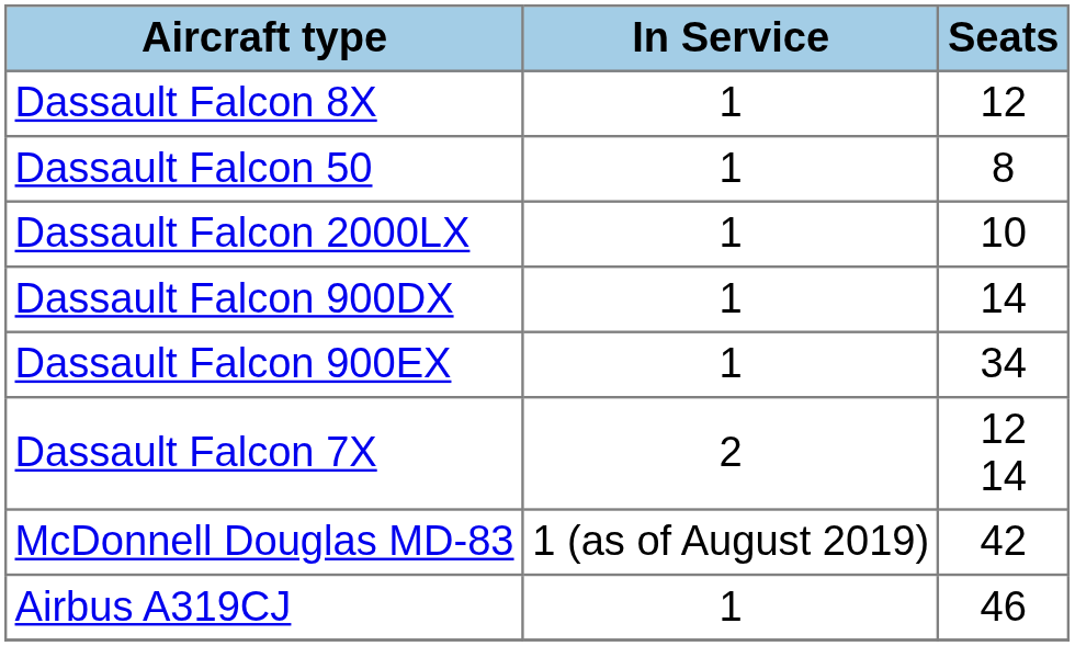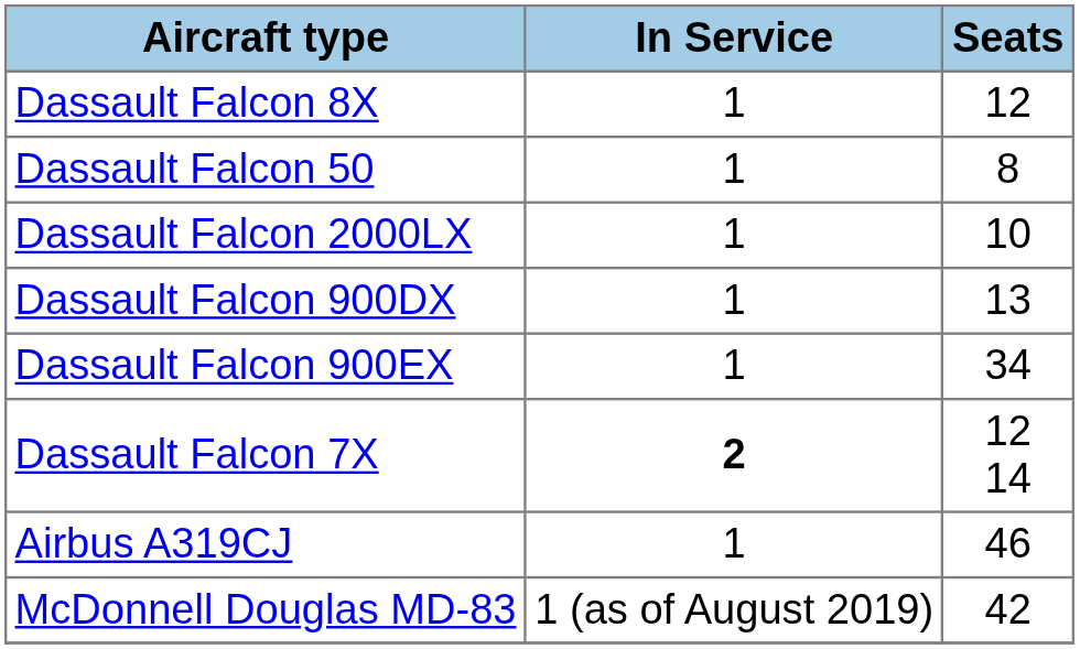Dassault Falcon 900DX | Seats: 14 -> 13
Dassault Falcon 7X | In Service: normal -> bold
rows swapped: Airbus A319CJ <-> McDonnell Douglas MD-83
